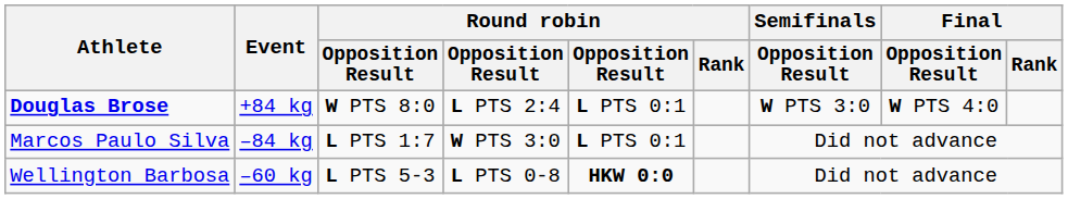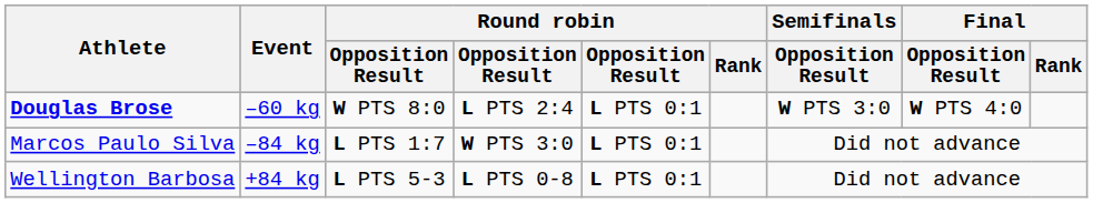Douglas Brose | Event: +84 kg -> –60 kg
Wellington Barbosa | Event: –60 kg -> +84 kg
Wellington Barbosa | column 5: HKW 0:0 -> L PTS 0:1
